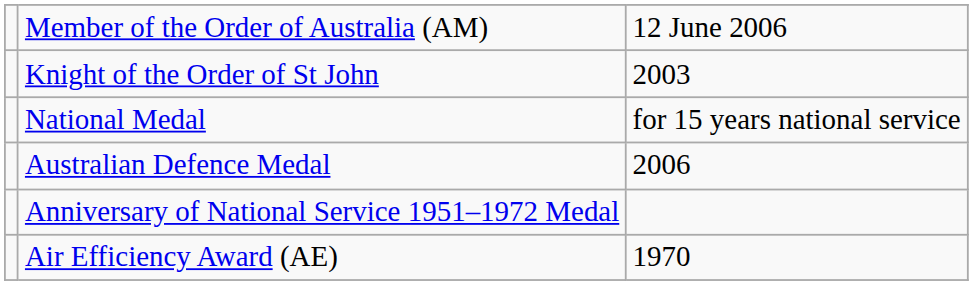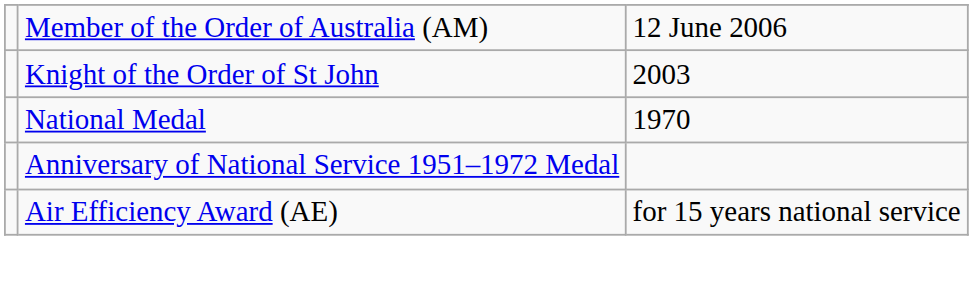National Medal | column 3: for 15 years national service -> 1970
- row: Australian Defence Medal | 2006
Air Efficiency Award (AE) | column 3: 1970 -> for 15 years national service
